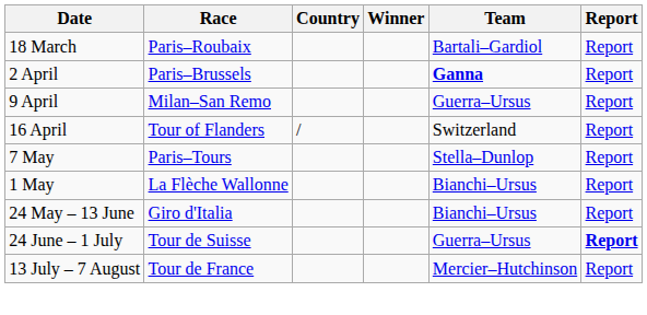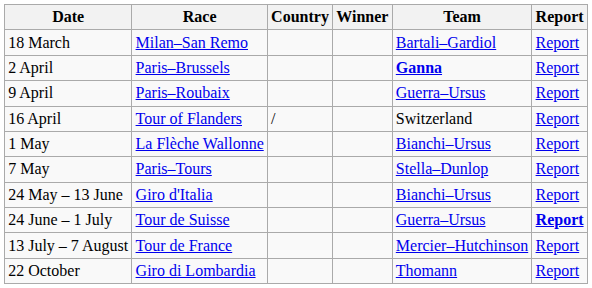18 March | Race: Paris–Roubaix -> Milan–San Remo
9 April | Race: Milan–San Remo -> Paris–Roubaix
rows swapped: 1 May <-> 7 May
+ row: 22 October | Giro di Lombardia | Thomann | Report
